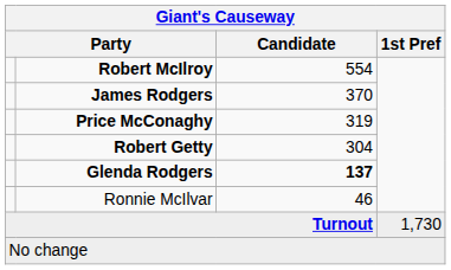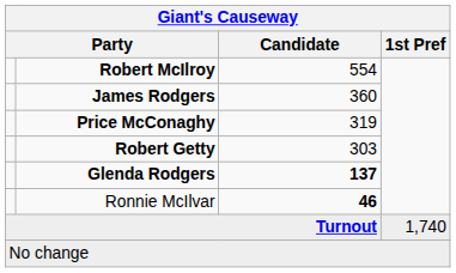James Rodgers | Candidate: 370 -> 360
Robert Getty | Candidate: 304 -> 303
Ronnie McIlvar | Candidate: normal -> bold
Turnout | 1st Pref: 1,730 -> 1,740
